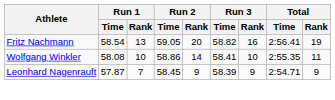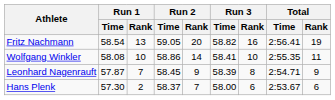Leonhard Nagenrauft | Run 3 / Rank: 9 -> 8
+ row: Hans Plenk | 57.30 | 2 | 58.37 | 7 | 58.00 | 6 | 2:53.67 | 6
